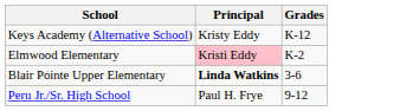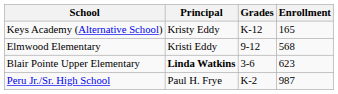+ column: Enrollment | 165 | 568 | 623 | 987
Elmwood Elementary | Principal: pink background -> no background
Elmwood Elementary | Grades: K-2 -> 9-12
Peru Jr./Sr. High School | Grades: 9-12 -> K-2
